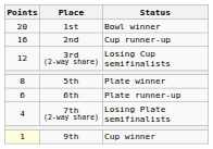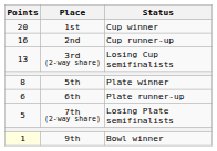1st | Status: Bowl winner -> Cup winner
3rd (2-way share) | Points: 12 -> 13
7th (2-way share) | Points: 4 -> 5
9th | Status: Cup winner -> Bowl winner
